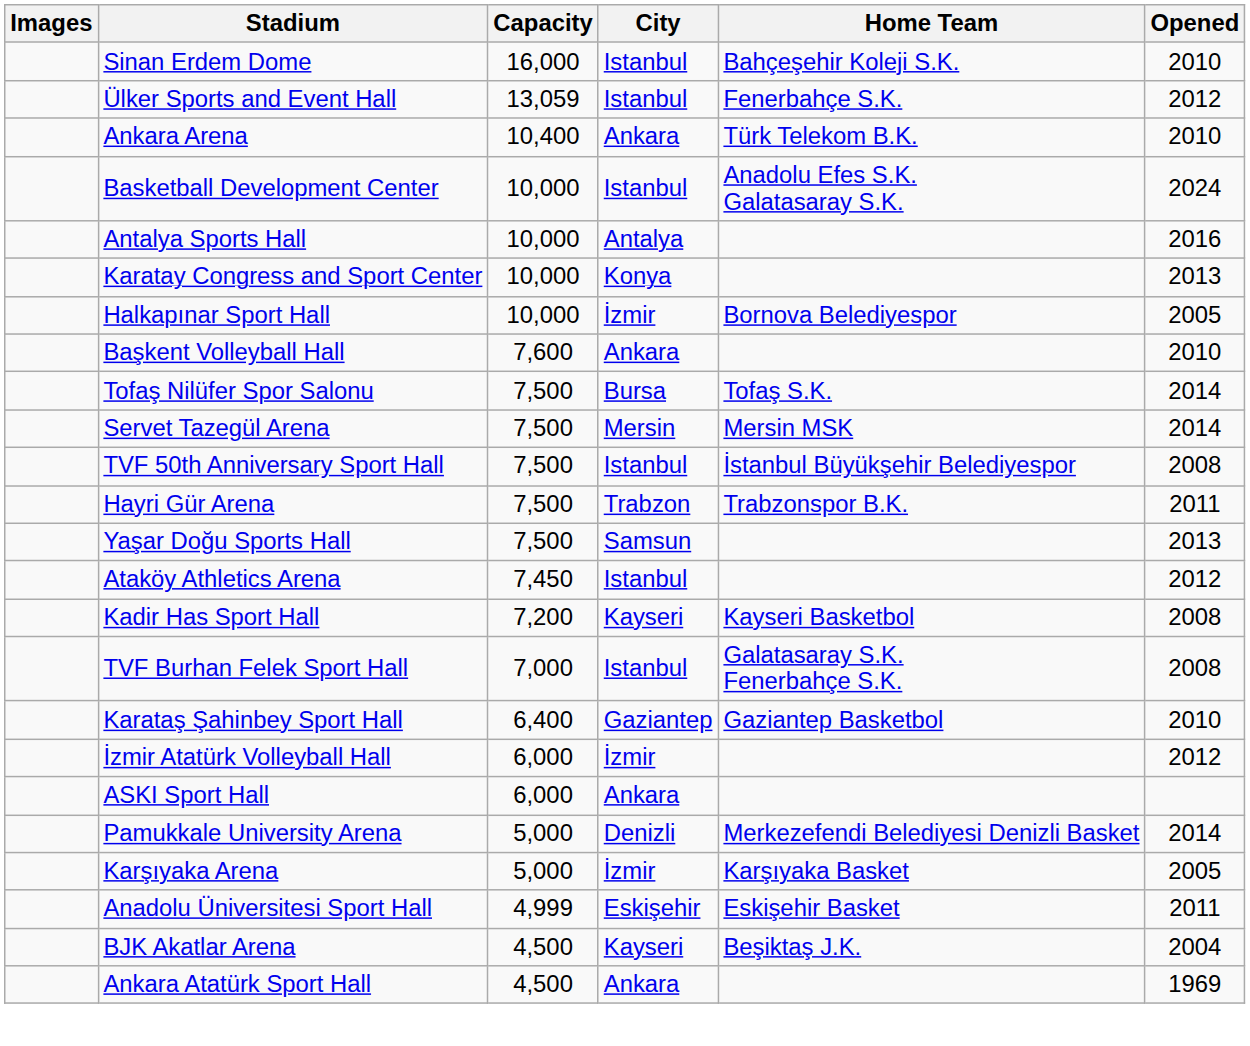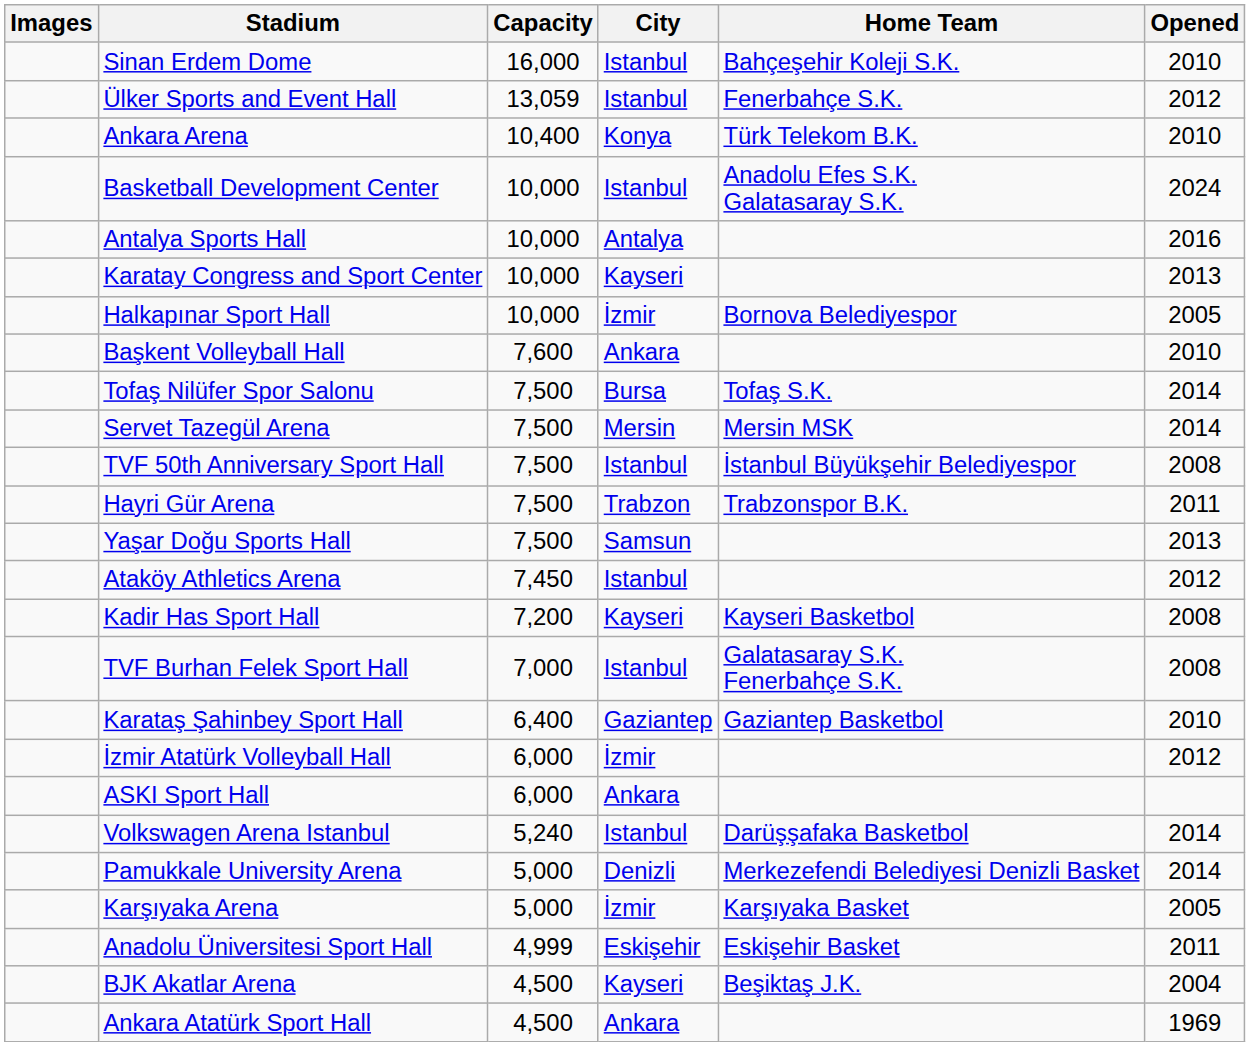Ankara Arena | City: Ankara -> Konya
Karatay Congress and Sport Center | City: Konya -> Kayseri
+ row: Volkswagen Arena Istanbul | 5,240 | Istanbul | Darüşşafaka Basketbol | 2014
